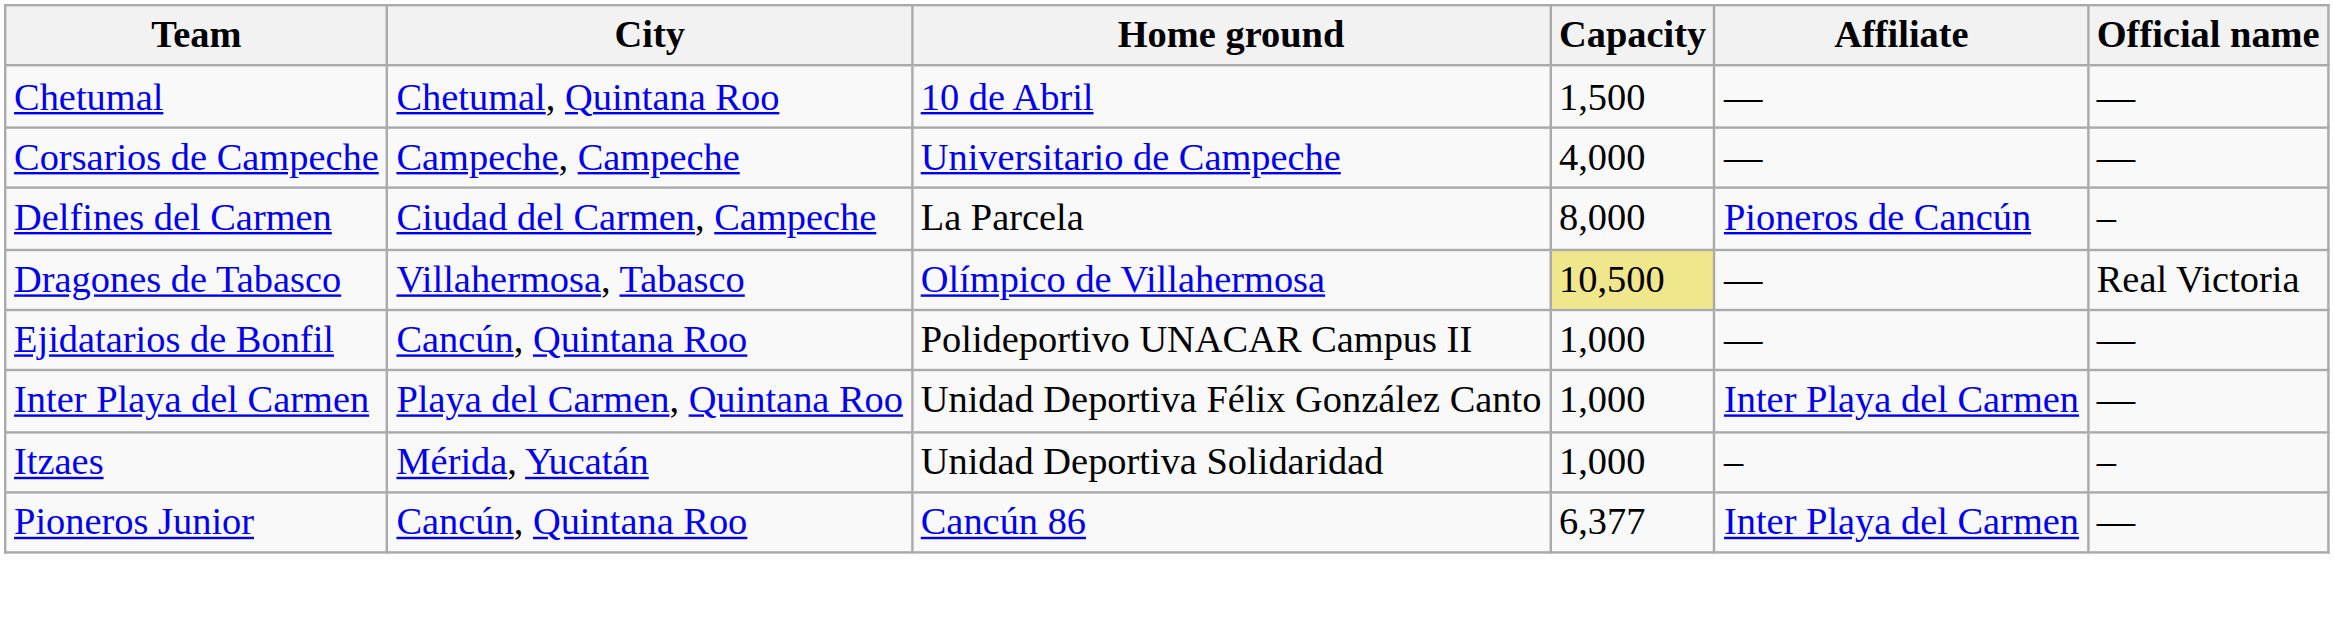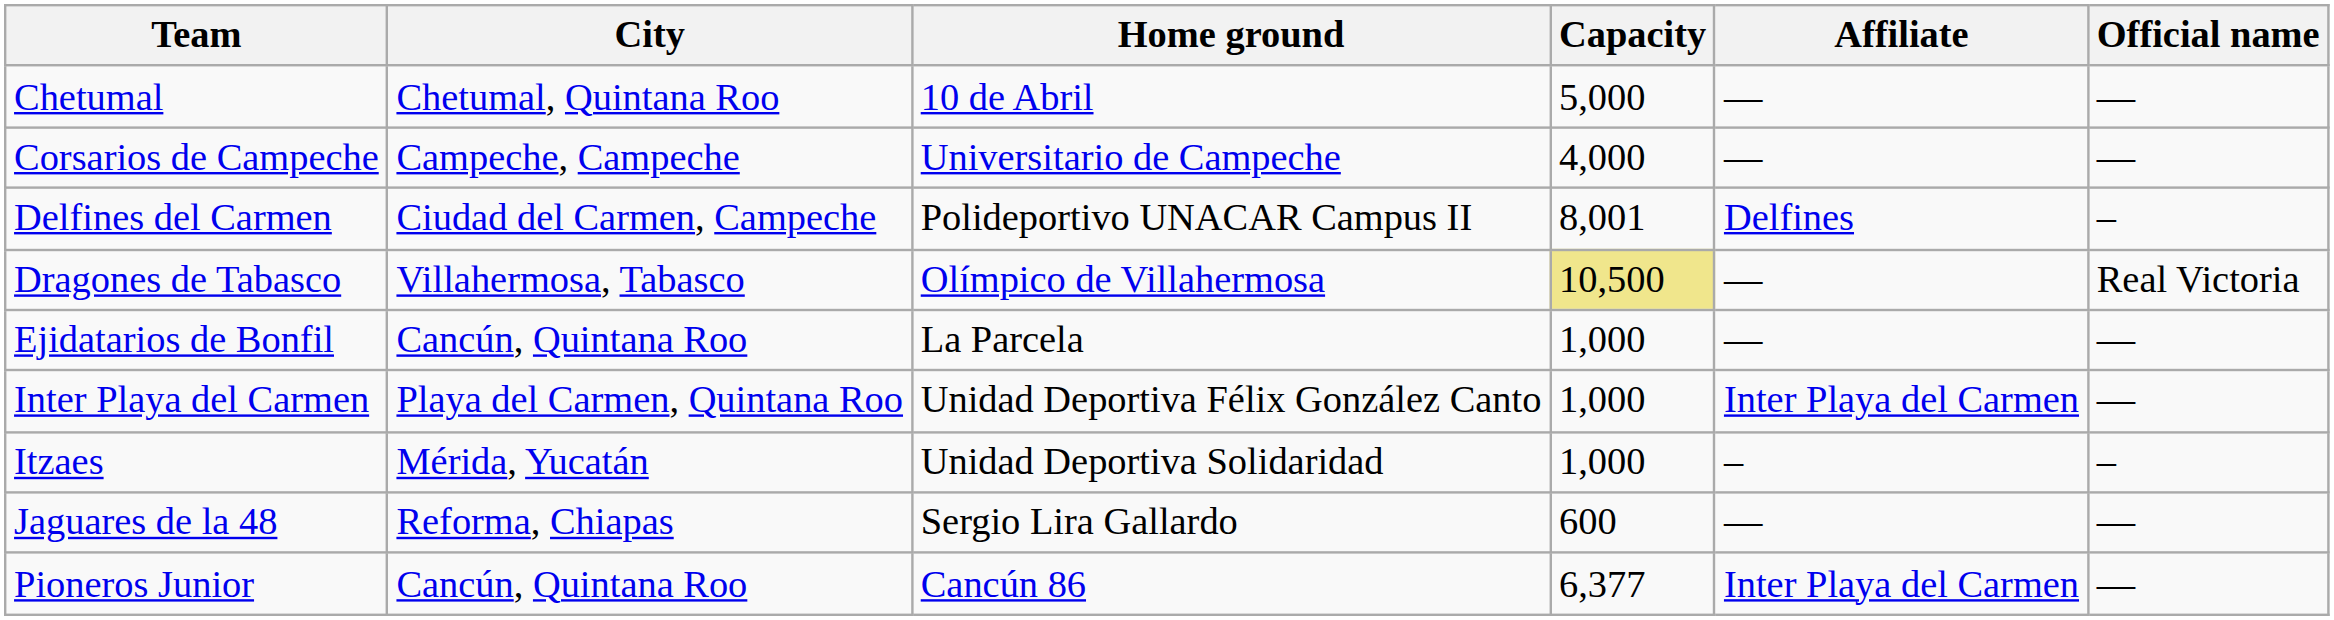Chetumal | Capacity: 1,500 -> 5,000
Delfines del Carmen | Home ground: La Parcela -> Polideportivo UNACAR Campus II
Delfines del Carmen | Capacity: 8,000 -> 8,001
Delfines del Carmen | Affiliate: Pioneros de Cancún -> Delfines
Ejidatarios de Bonfil | Home ground: Polideportivo UNACAR Campus II -> La Parcela
+ row: Jaguares de la 48 | Reforma, Chiapas | Sergio Lira Gallardo | 600 | — | —
